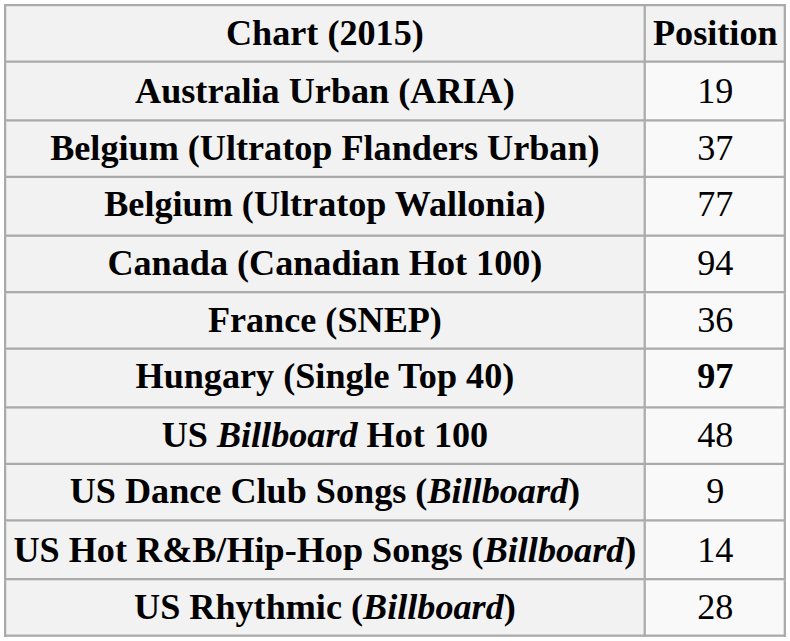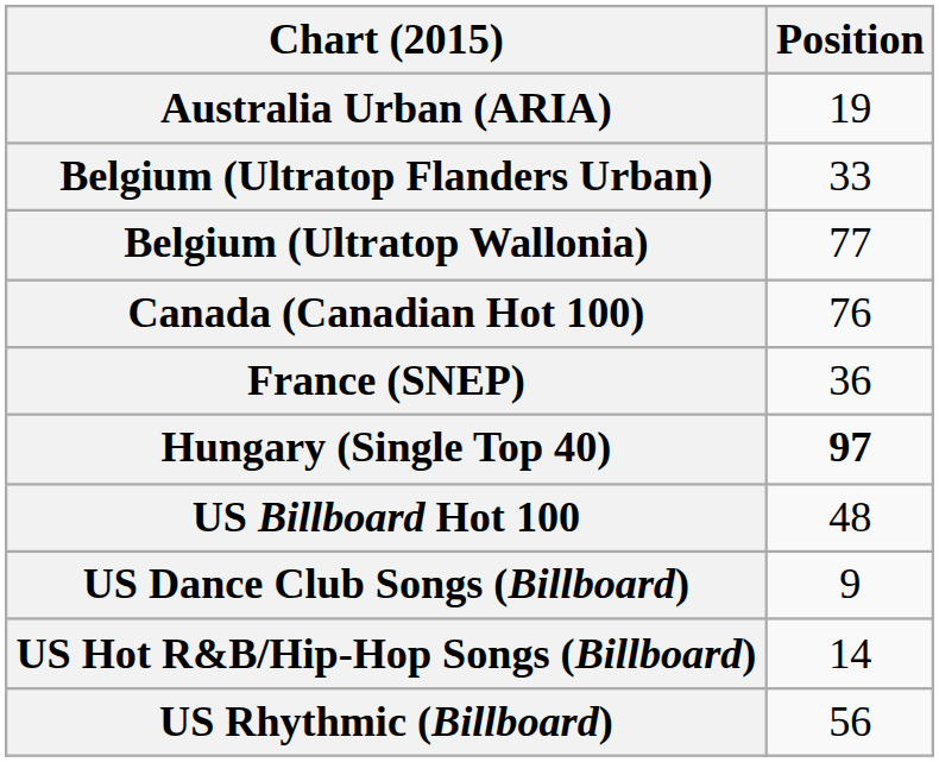Belgium (Ultratop Flanders Urban) | Position: 37 -> 33
Canada (Canadian Hot 100) | Position: 94 -> 76
US Rhythmic (Billboard) | Position: 28 -> 56
